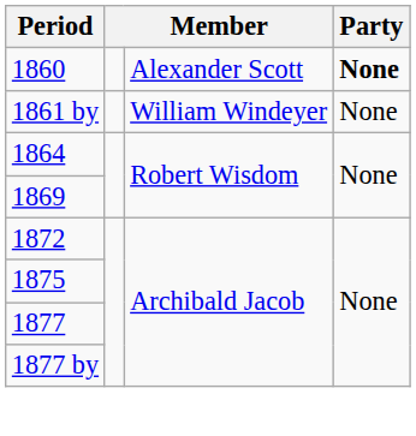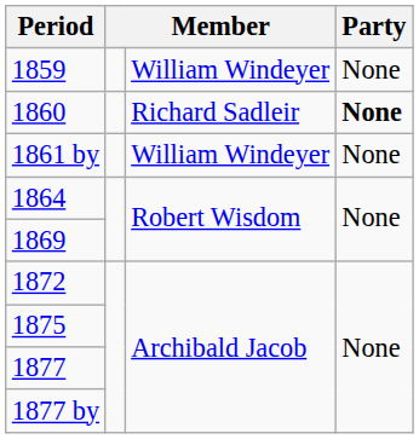+ row: 1859 | William Windeyer | None
1860 | column 3: Alexander Scott -> Richard Sadleir
